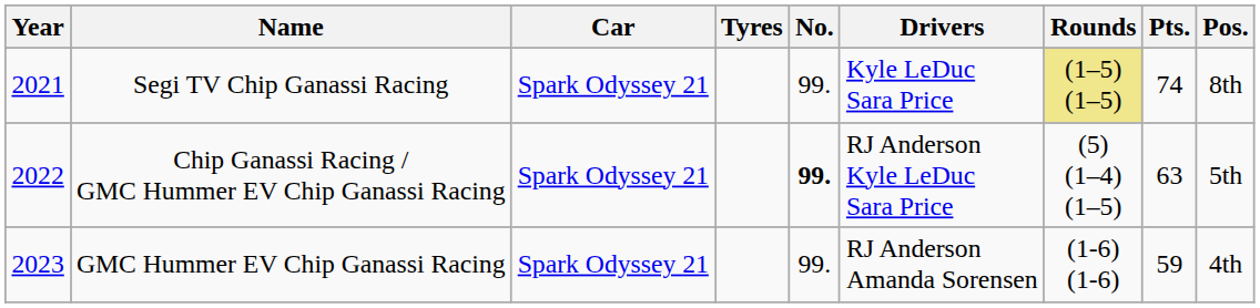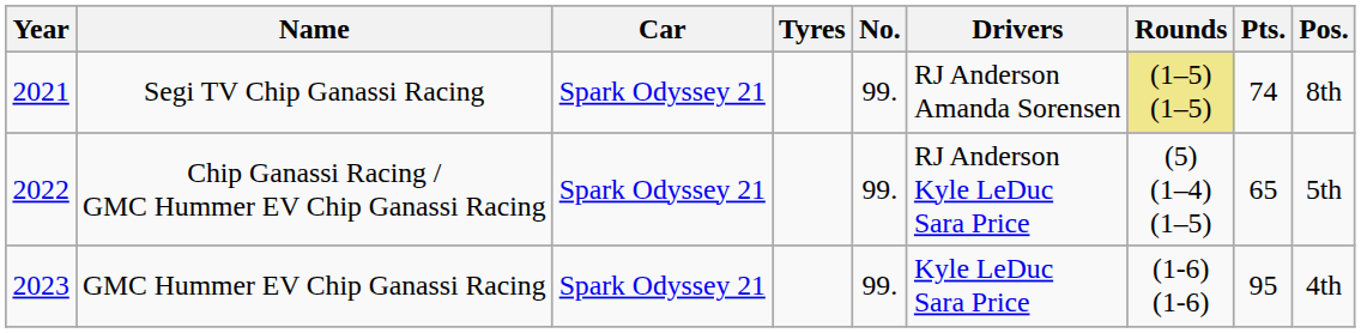Segi TV Chip Ganassi Racing | Drivers: Kyle LeDuc Sara Price -> RJ Anderson Amanda Sorensen
Chip Ganassi Racing / GMC Hummer EV Chip Ganassi Racing | No.: bold -> normal
Chip Ganassi Racing / GMC Hummer EV Chip Ganassi Racing | Pts.: 63 -> 65
GMC Hummer EV Chip Ganassi Racing | Drivers: RJ Anderson Amanda Sorensen -> Kyle LeDuc Sara Price
GMC Hummer EV Chip Ganassi Racing | Pts.: 59 -> 95
